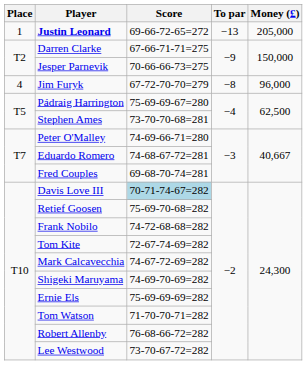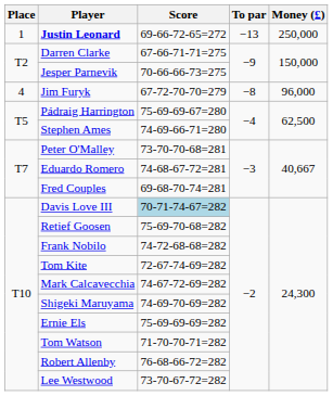Justin Leonard | Money (£): 205,000 -> 250,000
Stephen Ames | Score: 73-70-70-68=281 -> 74-69-66-71=280
Peter O'Malley | Score: 74-69-66-71=280 -> 73-70-70-68=281
